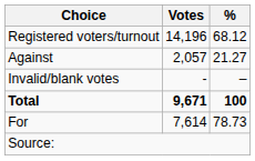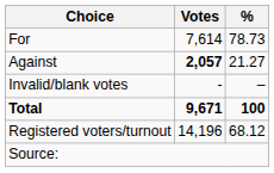rows swapped: For <-> Registered voters/turnout
Against | Votes: normal -> bold
